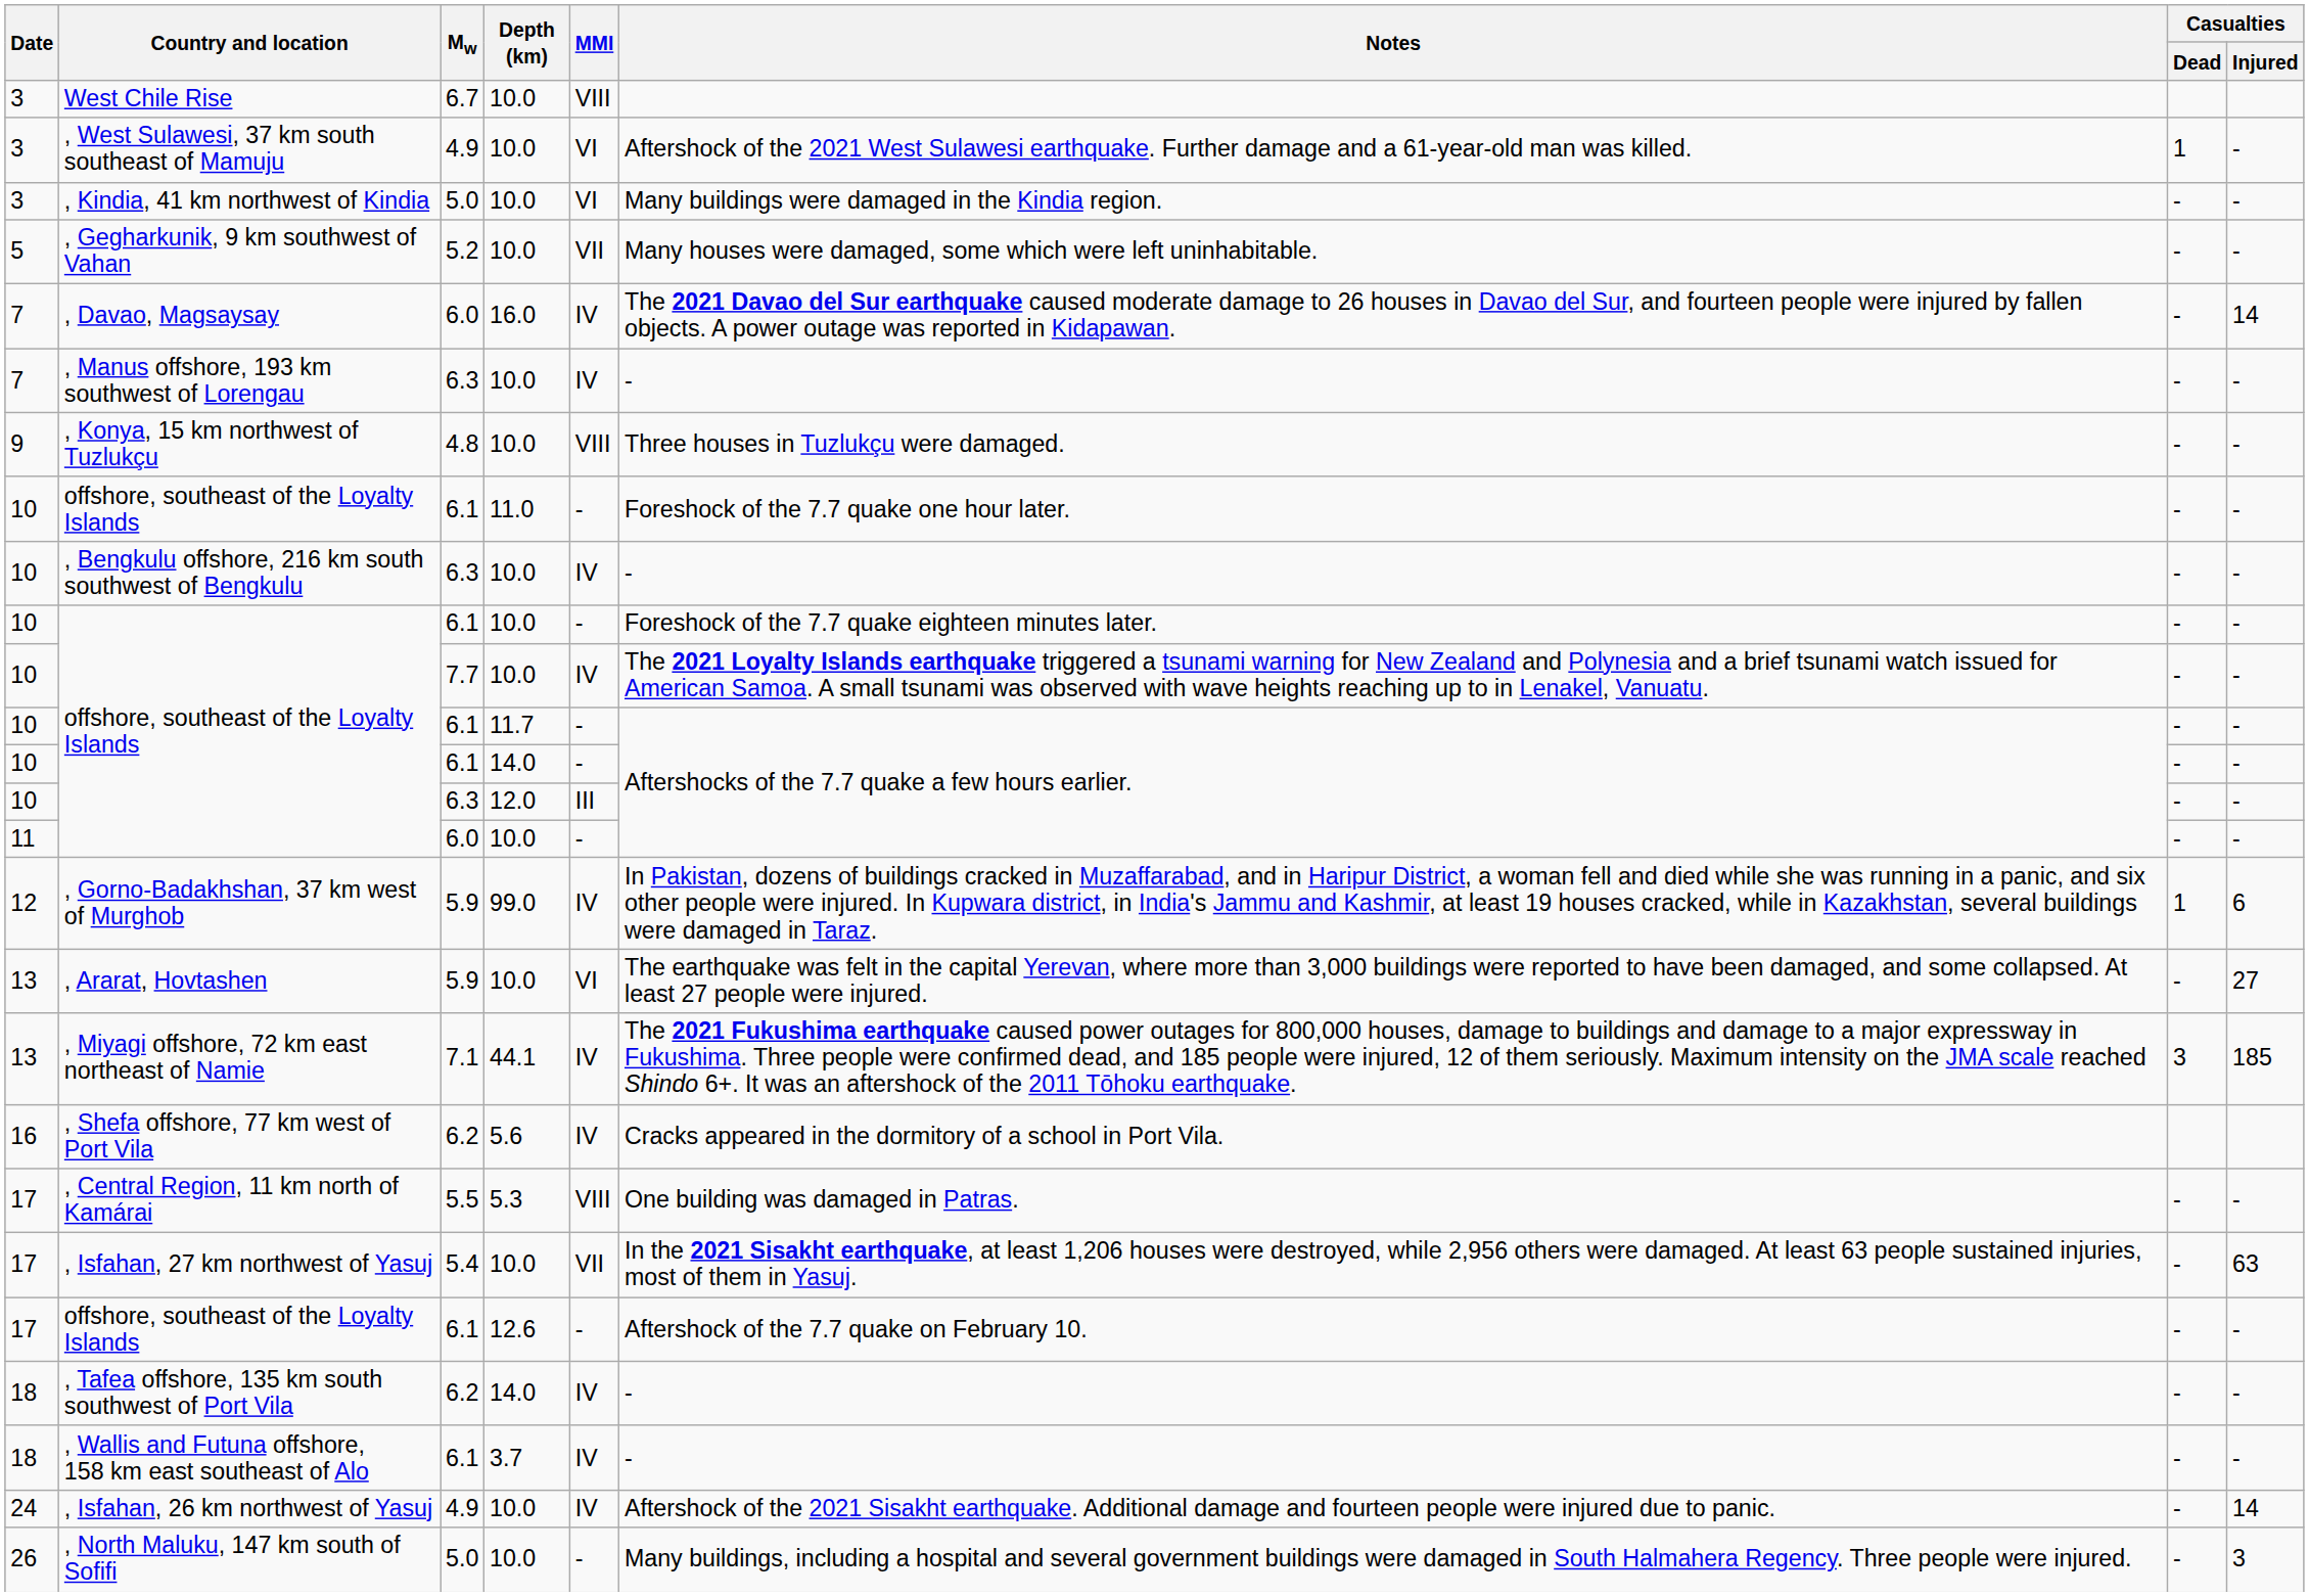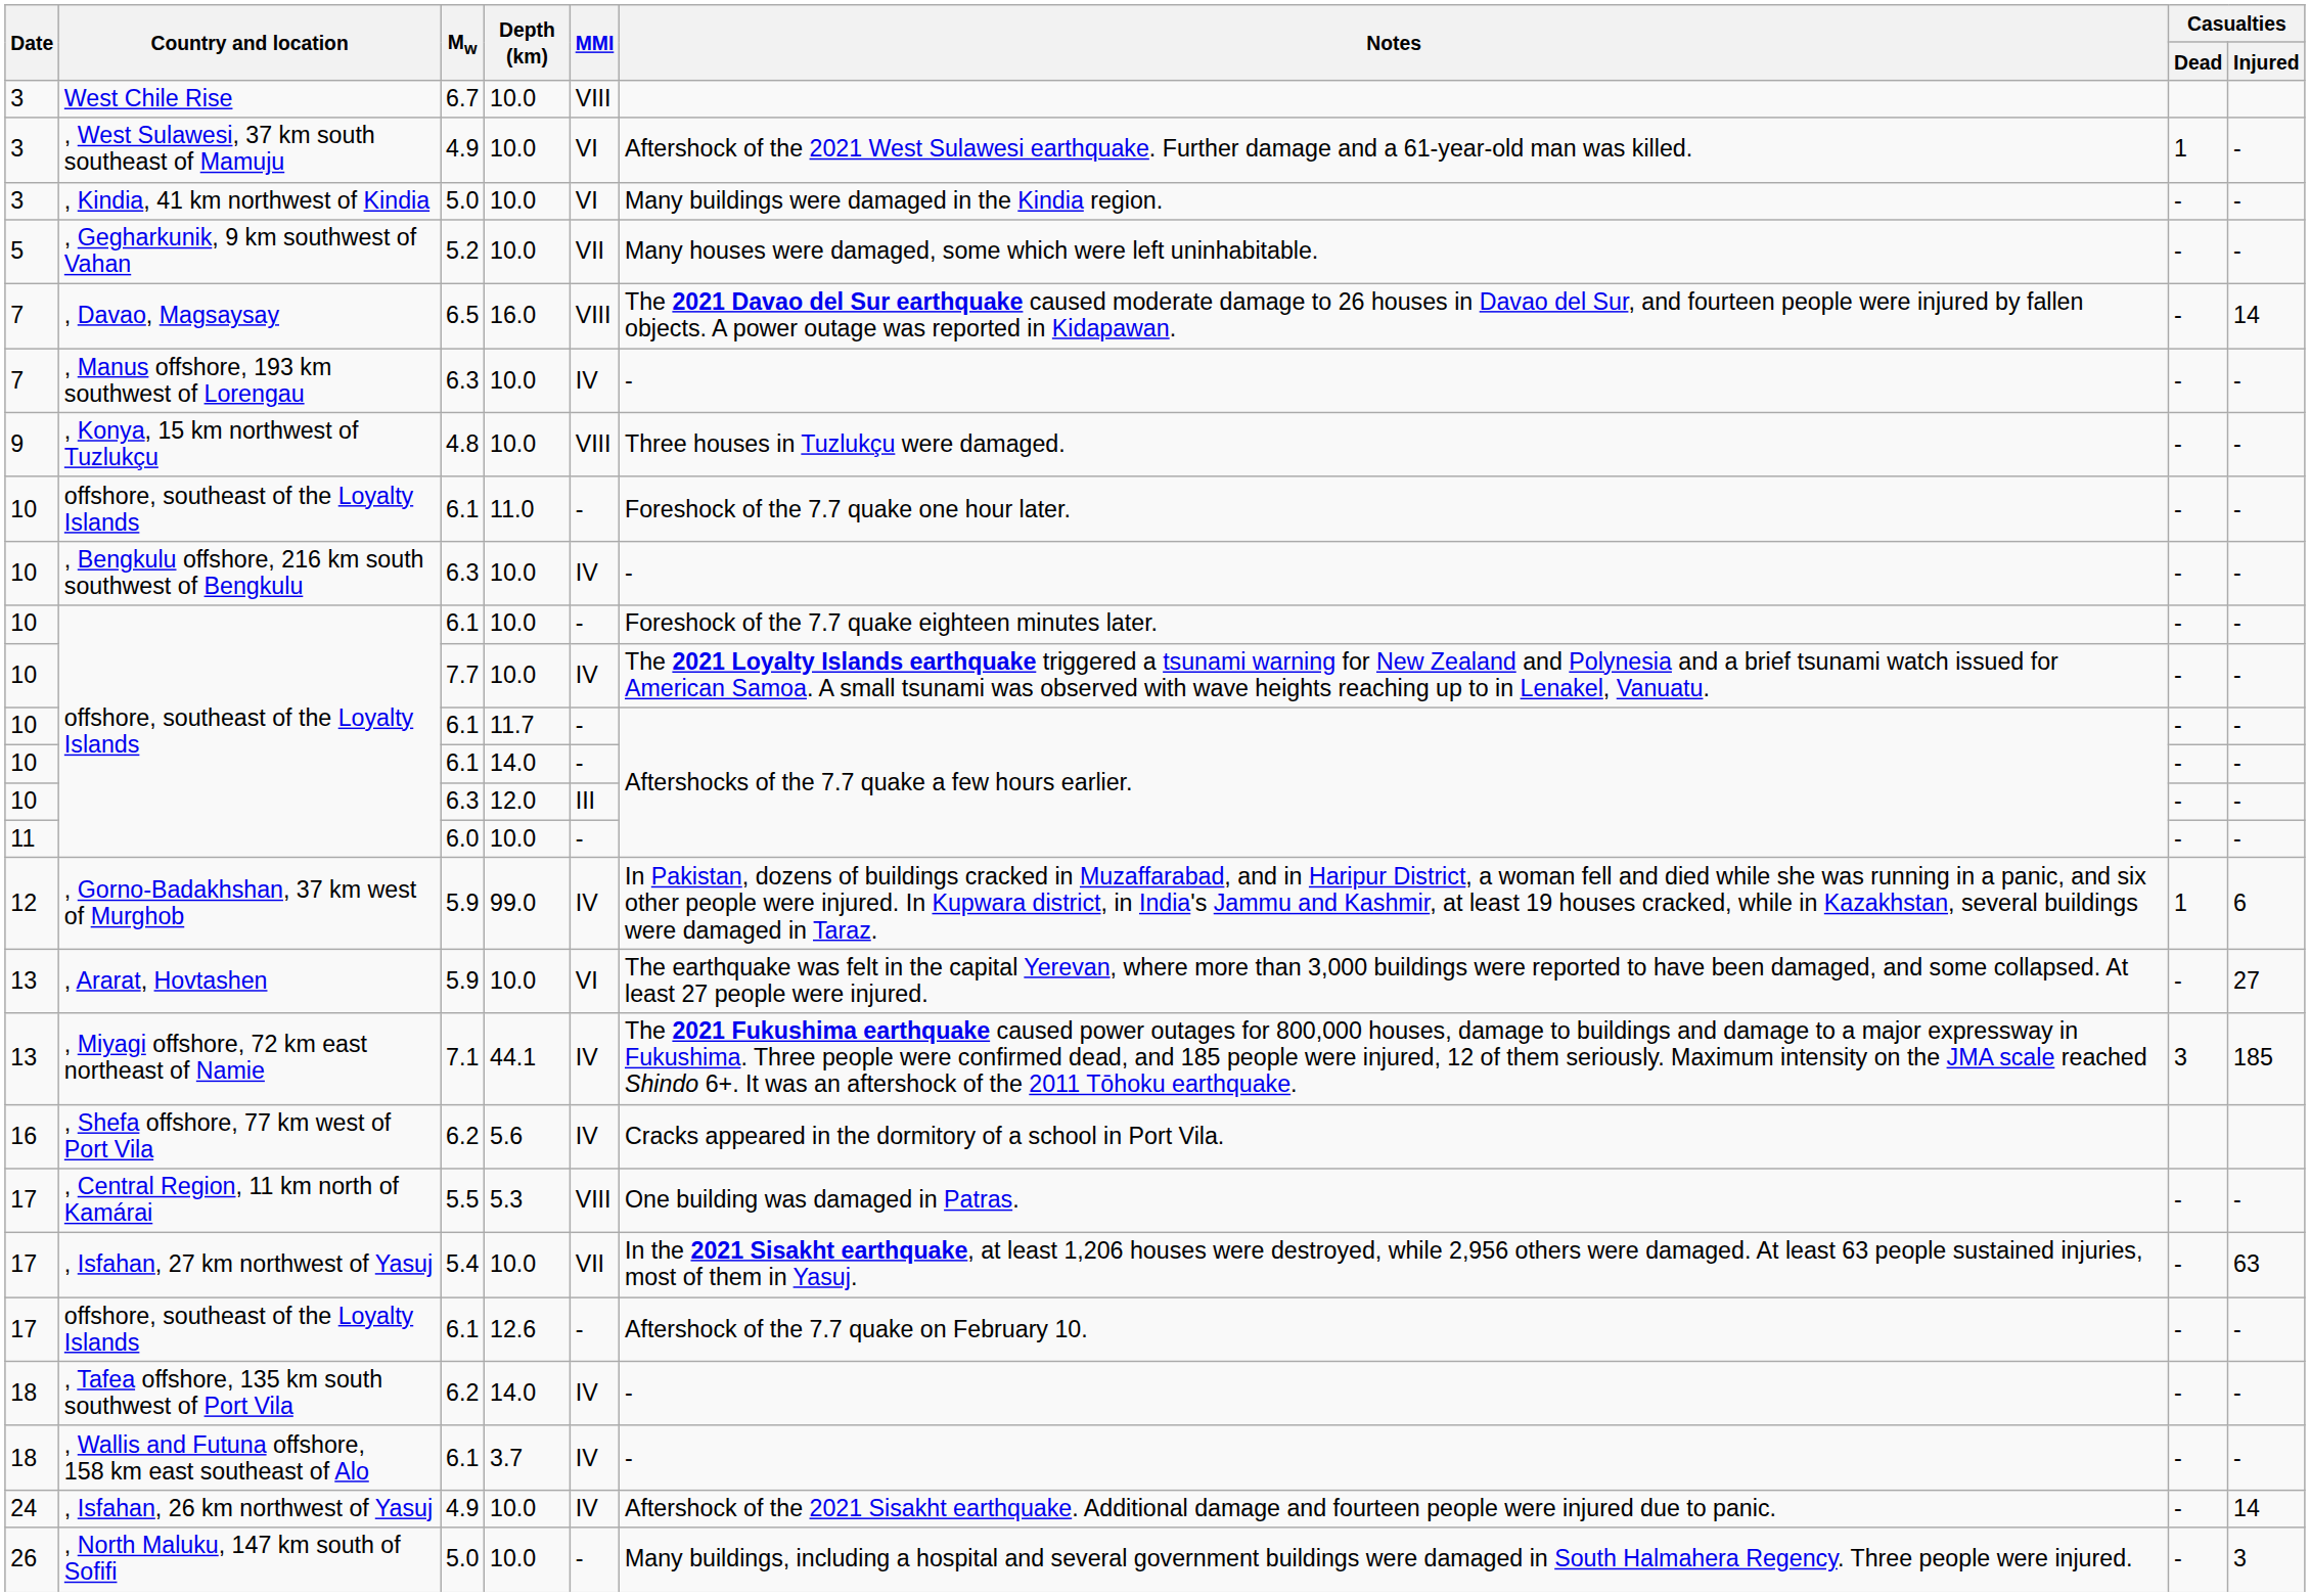, Davao, Magsaysay | Mw: 6.0 -> 6.5
, Davao, Magsaysay | MMI: IV -> VIII
